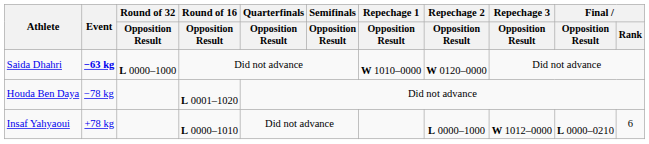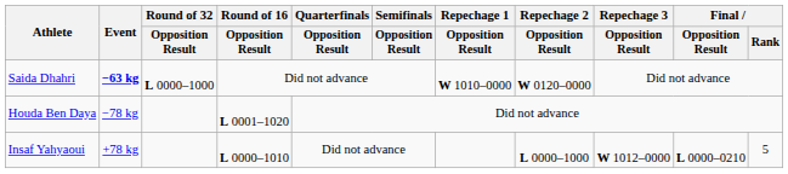Insaf Yahyaoui | Final / Rank: 6 -> 5
